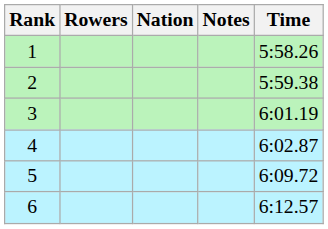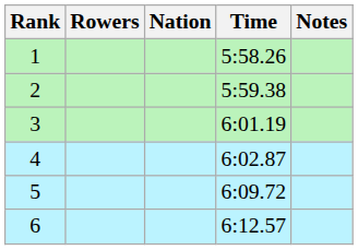columns swapped: Time <-> Notes
